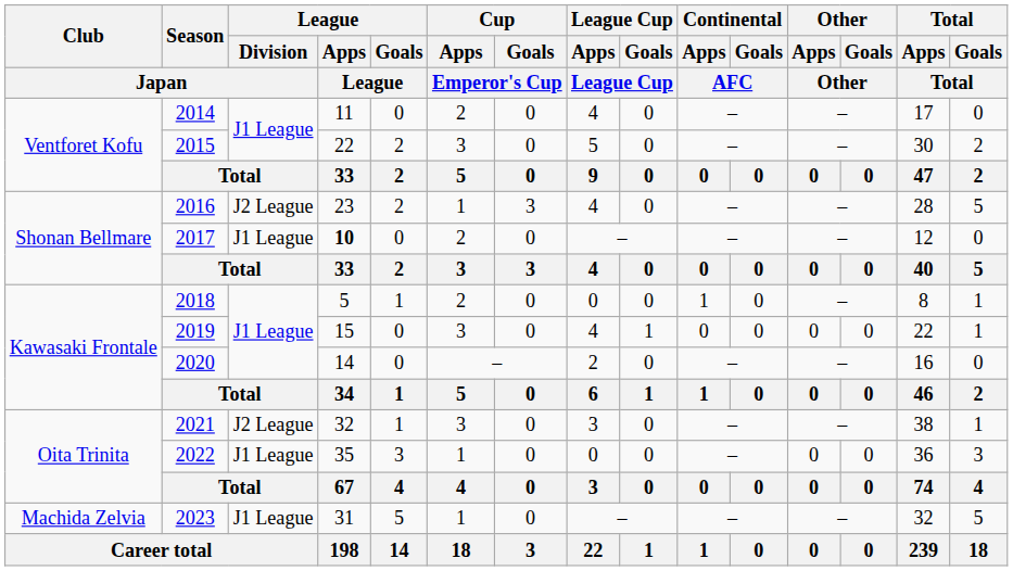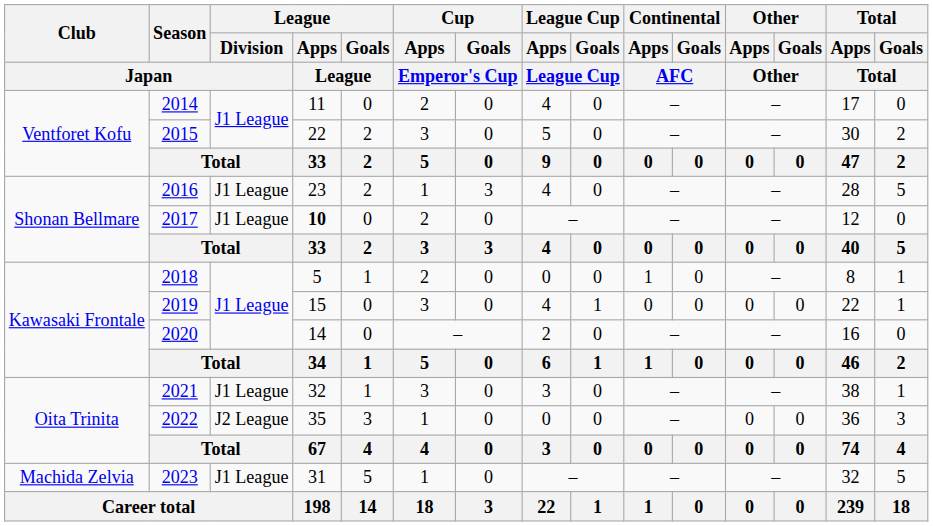2016 | League / Division / Japan: J2 League -> J1 League
2021 | League / Division / Japan: J2 League -> J1 League
2022 | League / Division / Japan: J1 League -> J2 League
